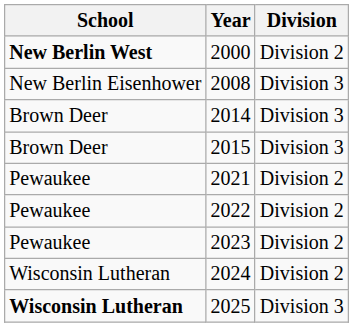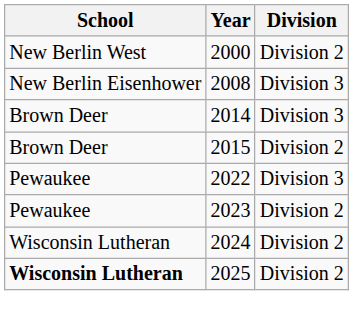2000 | School: bold -> normal
2015 | Division: Division 3 -> Division 2
- row: Pewaukee | 2021 | Division 2
2022 | Division: Division 2 -> Division 3
2025 | Division: Division 3 -> Division 2
